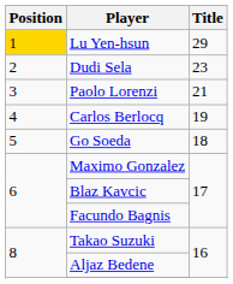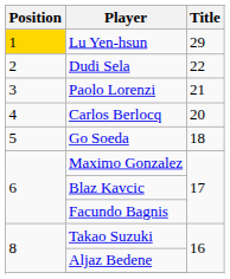Dudi Sela | Title: 23 -> 22
Carlos Berlocq | Title: 19 -> 20
